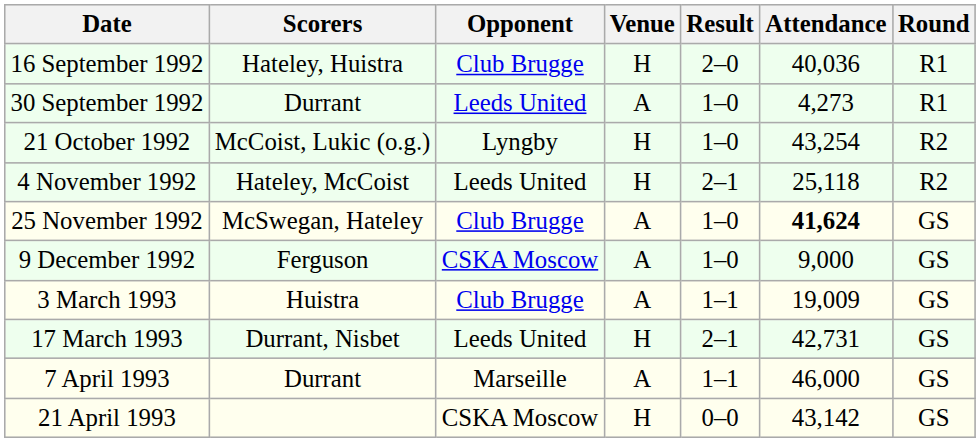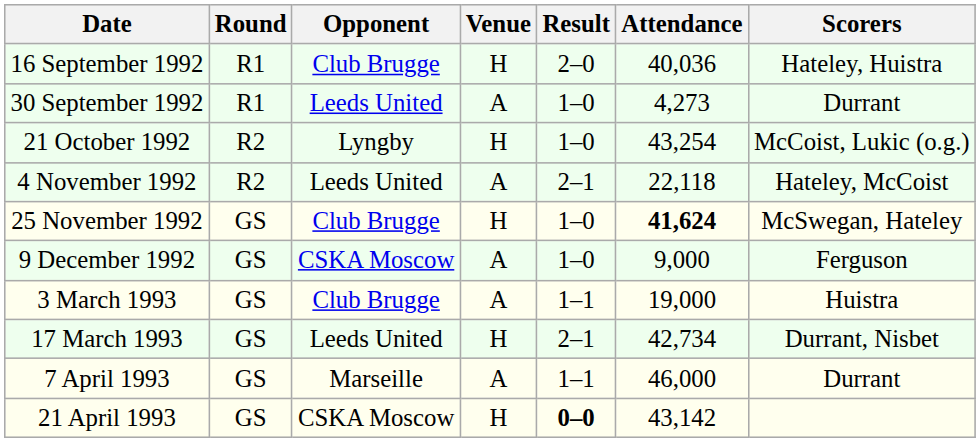columns swapped: Round <-> Scorers
4 November 1992 | Venue: H -> A
4 November 1992 | Attendance: 25,118 -> 22,118
25 November 1992 | Venue: A -> H
3 March 1993 | Attendance: 19,009 -> 19,000
17 March 1993 | Attendance: 42,731 -> 42,734
21 April 1993 | Result: normal -> bold
